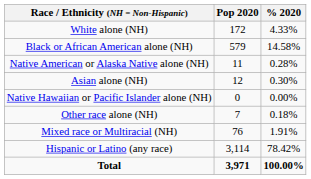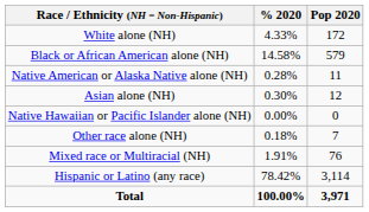columns swapped: Pop 2020 <-> % 2020
